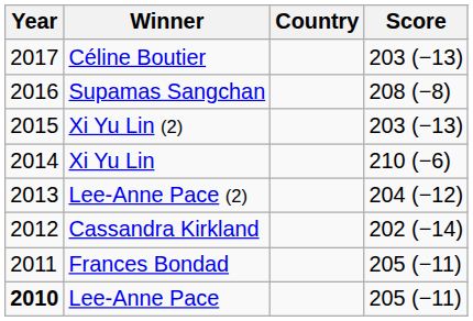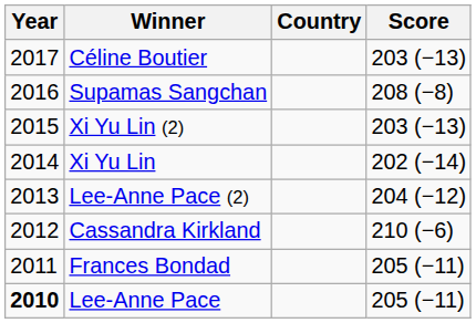Xi Yu Lin | Score: 210 (−6) -> 202 (−14)
Cassandra Kirkland | Score: 202 (−14) -> 210 (−6)
